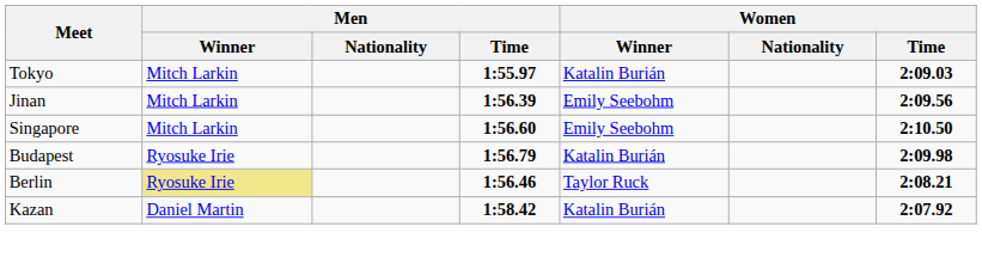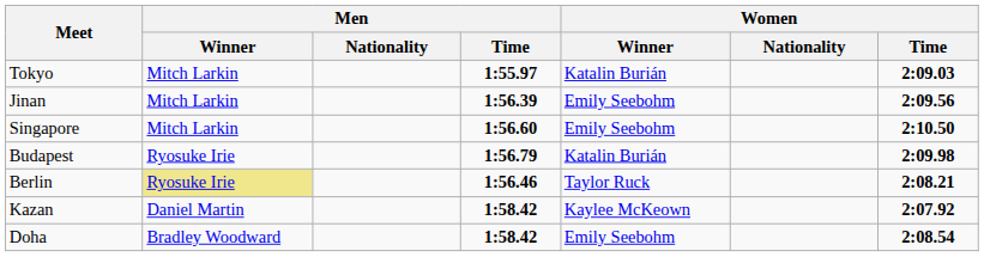Kazan | Women / Winner: Katalin Burián -> Kaylee McKeown
+ row: Doha | Bradley Woodward | 1:58.42 | Emily Seebohm | 2:08.54
